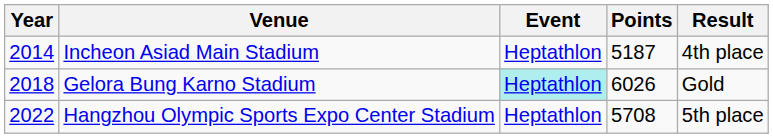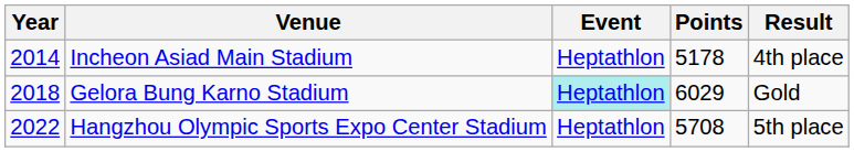Incheon Asiad Main Stadium | Points: 5187 -> 5178
Gelora Bung Karno Stadium | Points: 6026 -> 6029
